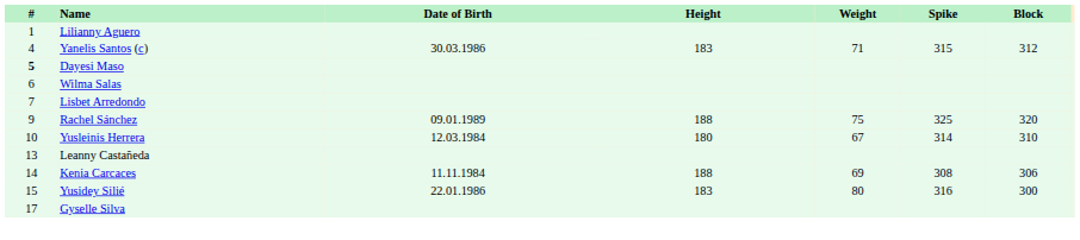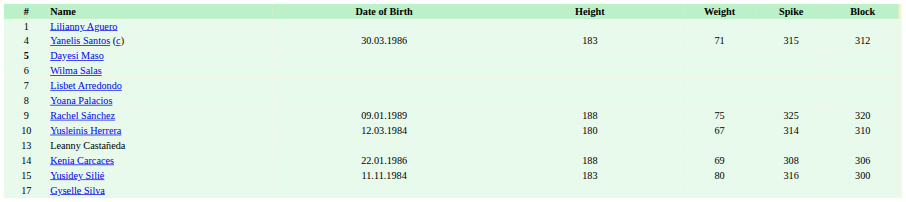+ row: 8 | Yoana Palacios
Kenia Carcaces | Date of Birth: 11.11.1984 -> 22.01.1986
Yusidey Silié | Date of Birth: 22.01.1986 -> 11.11.1984
